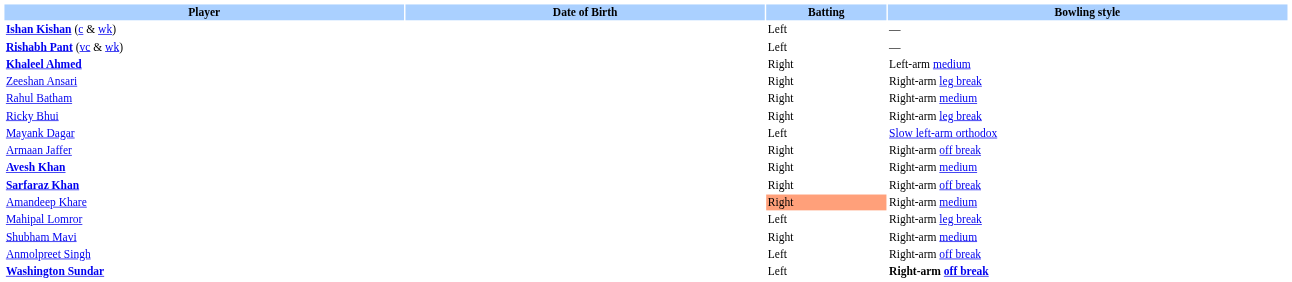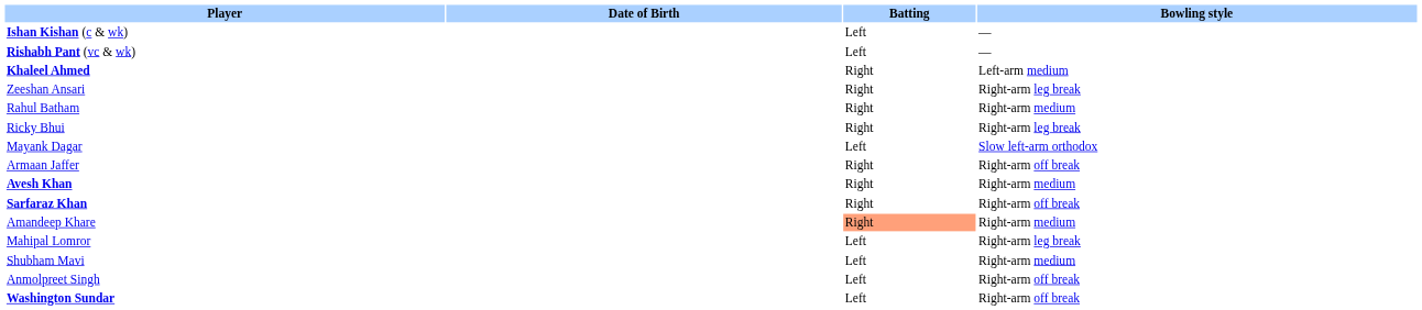Shubham Mavi | Batting: Right -> Left
Washington Sundar | Bowling style: bold -> normal
